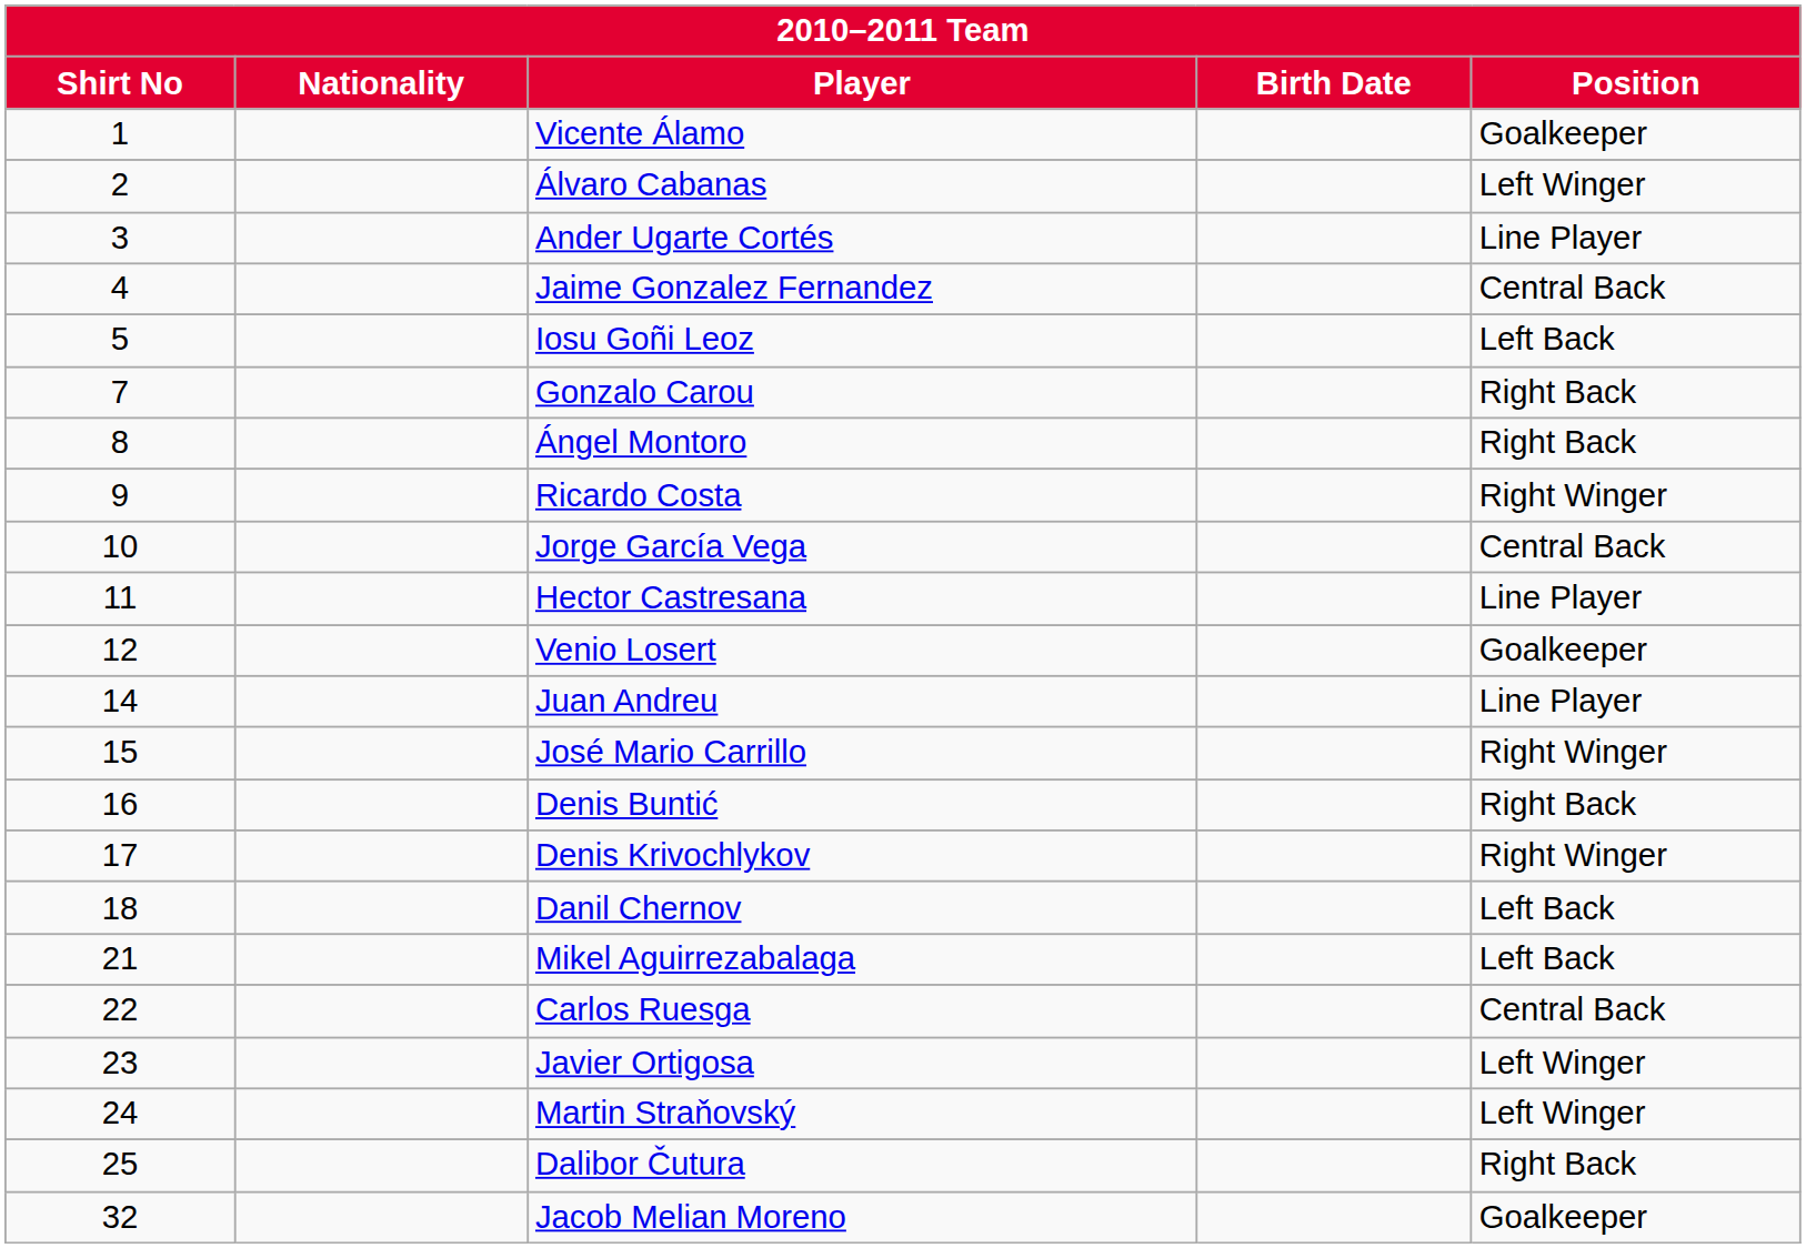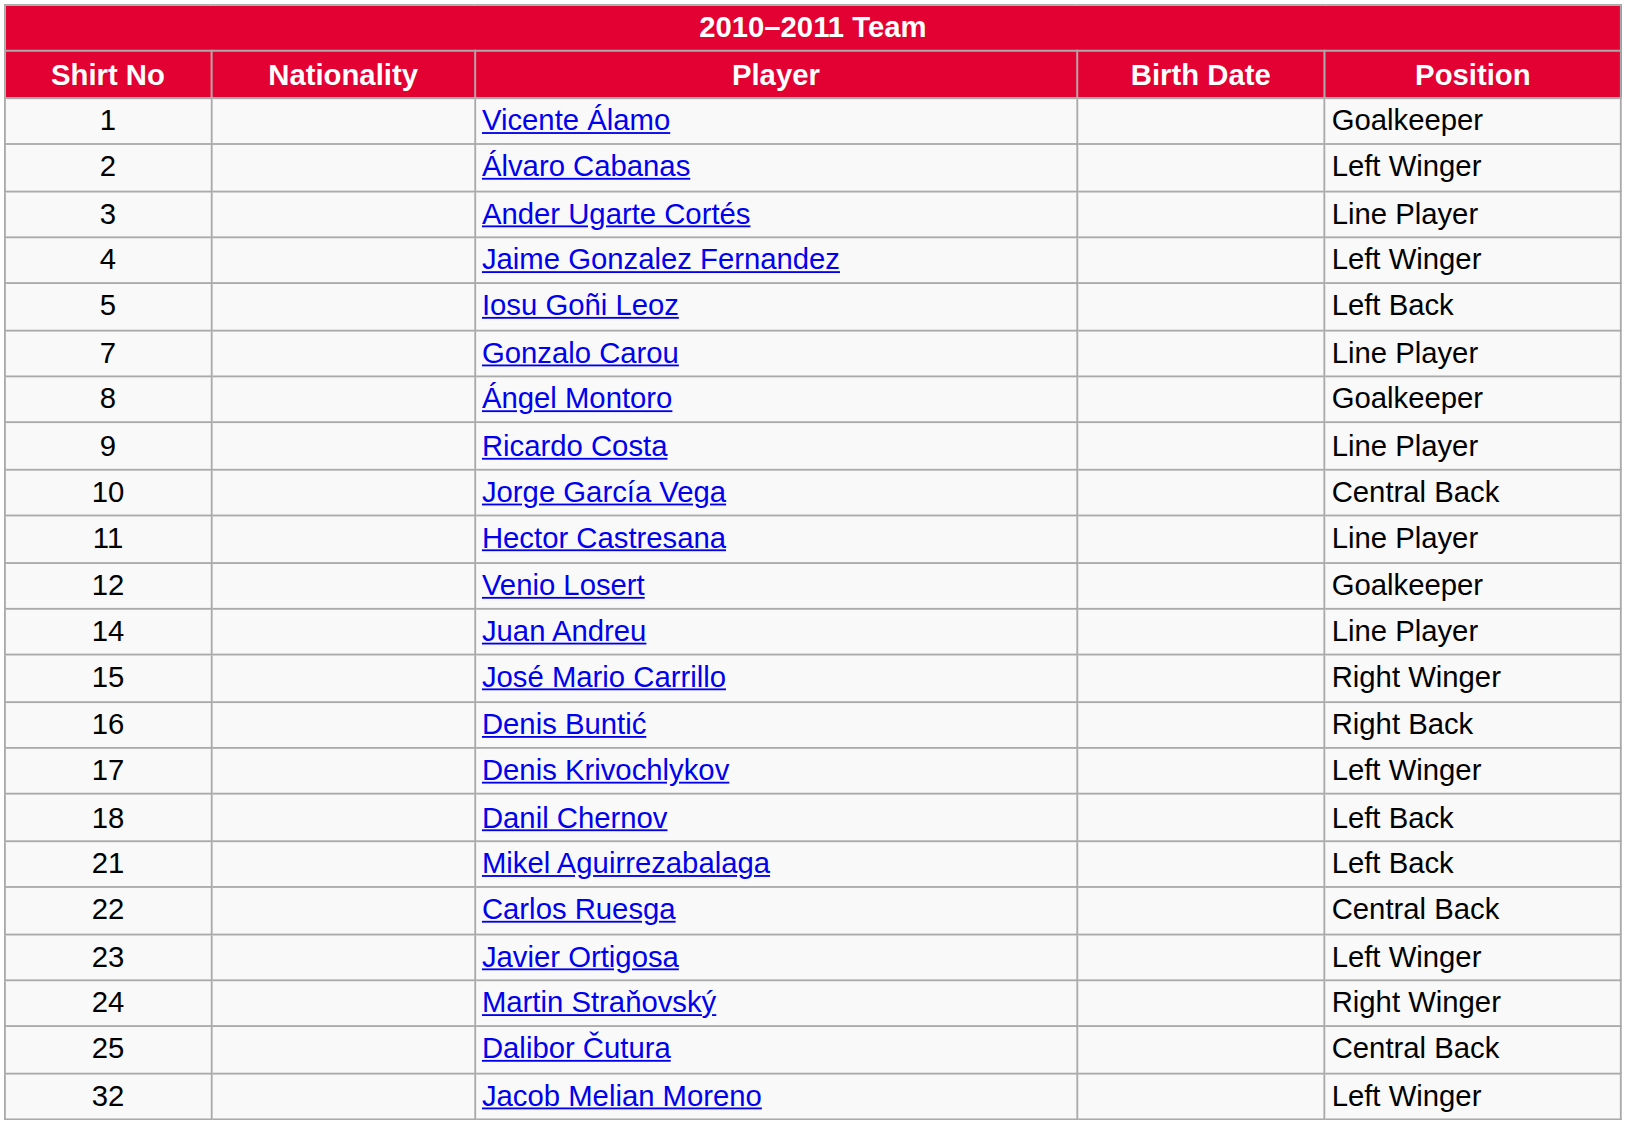Jaime Gonzalez Fernandez | Position: Central Back -> Left Winger
Gonzalo Carou | Position: Right Back -> Line Player
Ángel Montoro | Position: Right Back -> Goalkeeper
Ricardo Costa | Position: Right Winger -> Line Player
Denis Krivochlykov | Position: Right Winger -> Left Winger
Martin Straňovský | Position: Left Winger -> Right Winger
Dalibor Čutura | Position: Right Back -> Central Back
Jacob Melian Moreno | Position: Goalkeeper -> Left Winger
